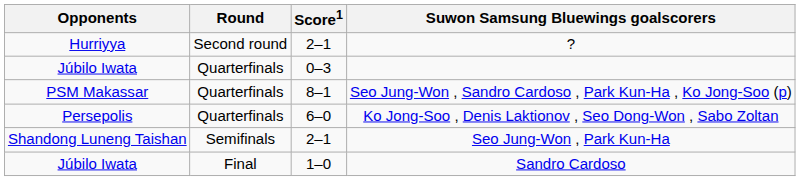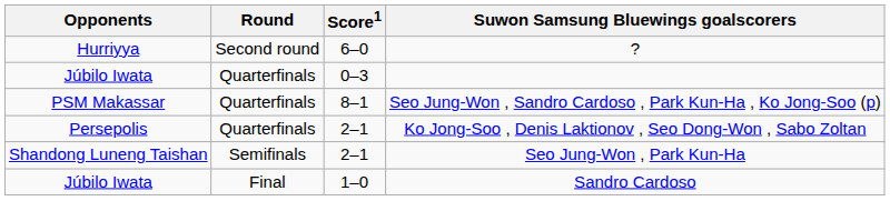? | Score1: 2–1 -> 6–0
Ko Jong-Soo , Denis Laktionov , Seo Dong-Won , Sabo Zoltan | Score1: 6–0 -> 2–1
